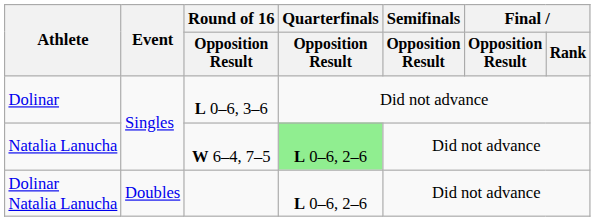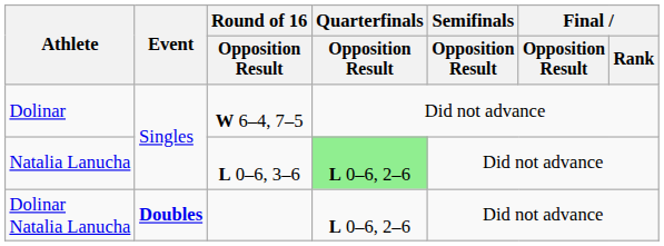Dolinar | Round of 16 / Opposition Result: L 0–6, 3–6 -> W 6–4, 7–5
Natalia Lanucha | Round of 16 / Opposition Result: W 6–4, 7–5 -> L 0–6, 3–6
Dolinar Natalia Lanucha | Event: normal -> bold
